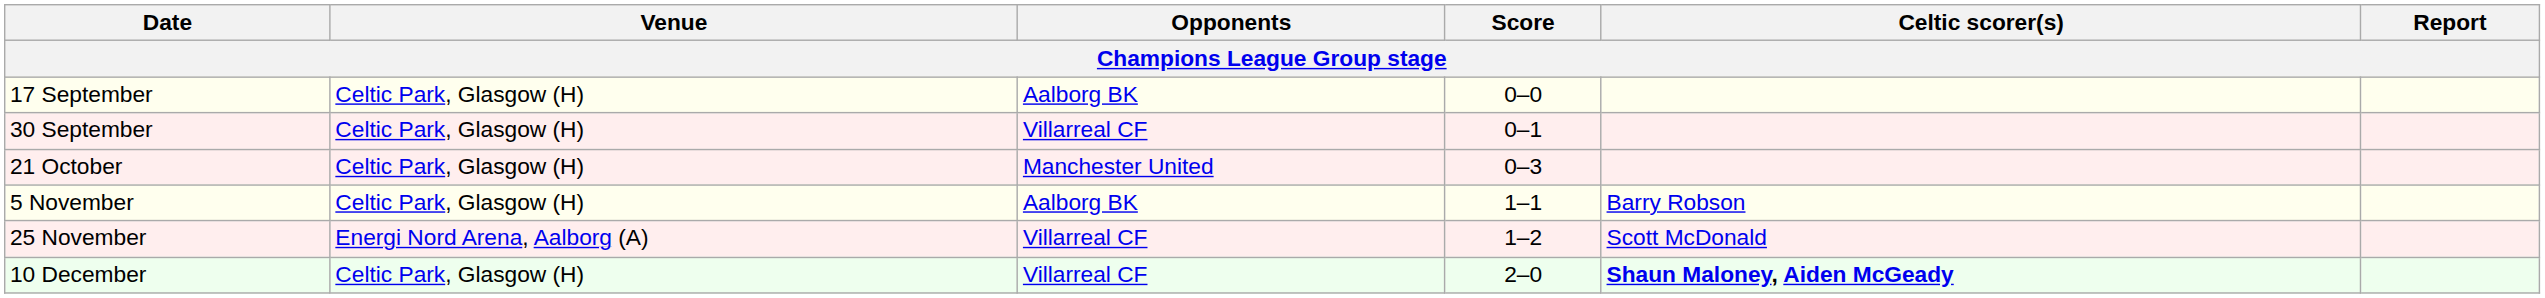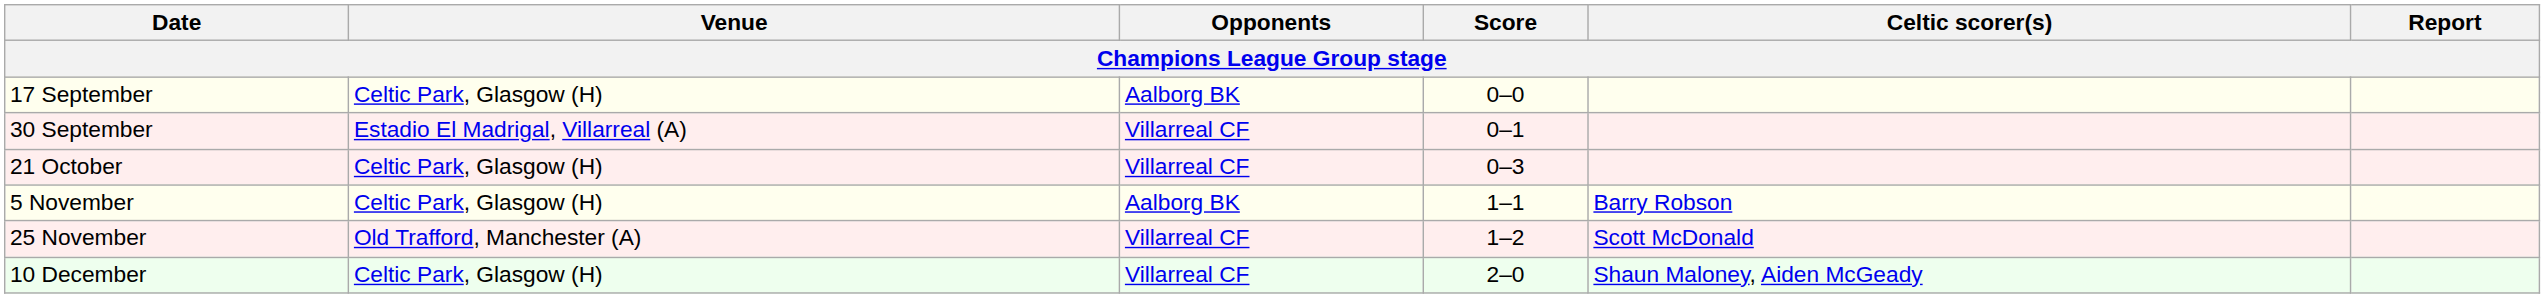30 September | Venue: Celtic Park, Glasgow (H) -> Estadio El Madrigal, Villarreal (A)
21 October | Opponents: Manchester United -> Villarreal CF
25 November | Venue: Energi Nord Arena, Aalborg (A) -> Old Trafford, Manchester (A)
10 December | Celtic scorer(s): bold -> normal
